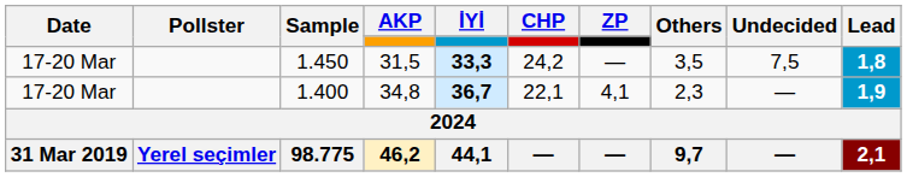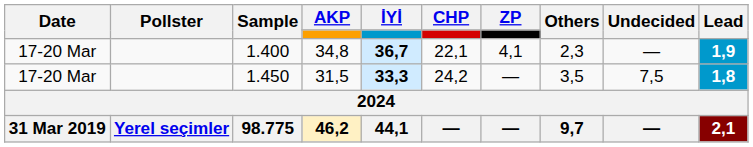rows swapped: 1.400 <-> 1.450
